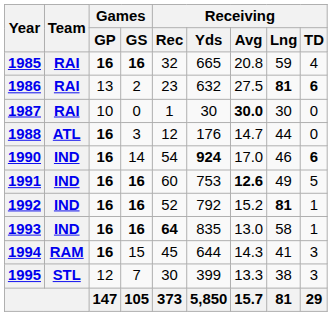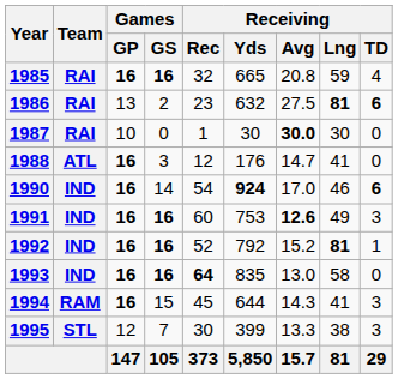1988 | Receiving / Lng: 44 -> 41
1991 | Receiving / TD: 5 -> 3
1993 | Receiving / TD: 1 -> 0
